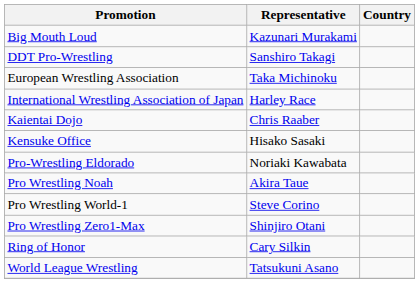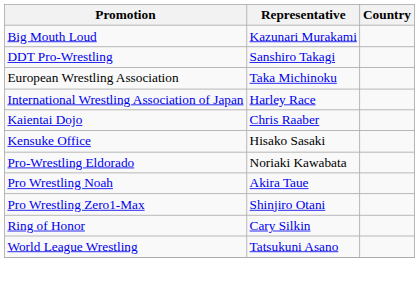- row: Pro Wrestling World-1 | Steve Corino
